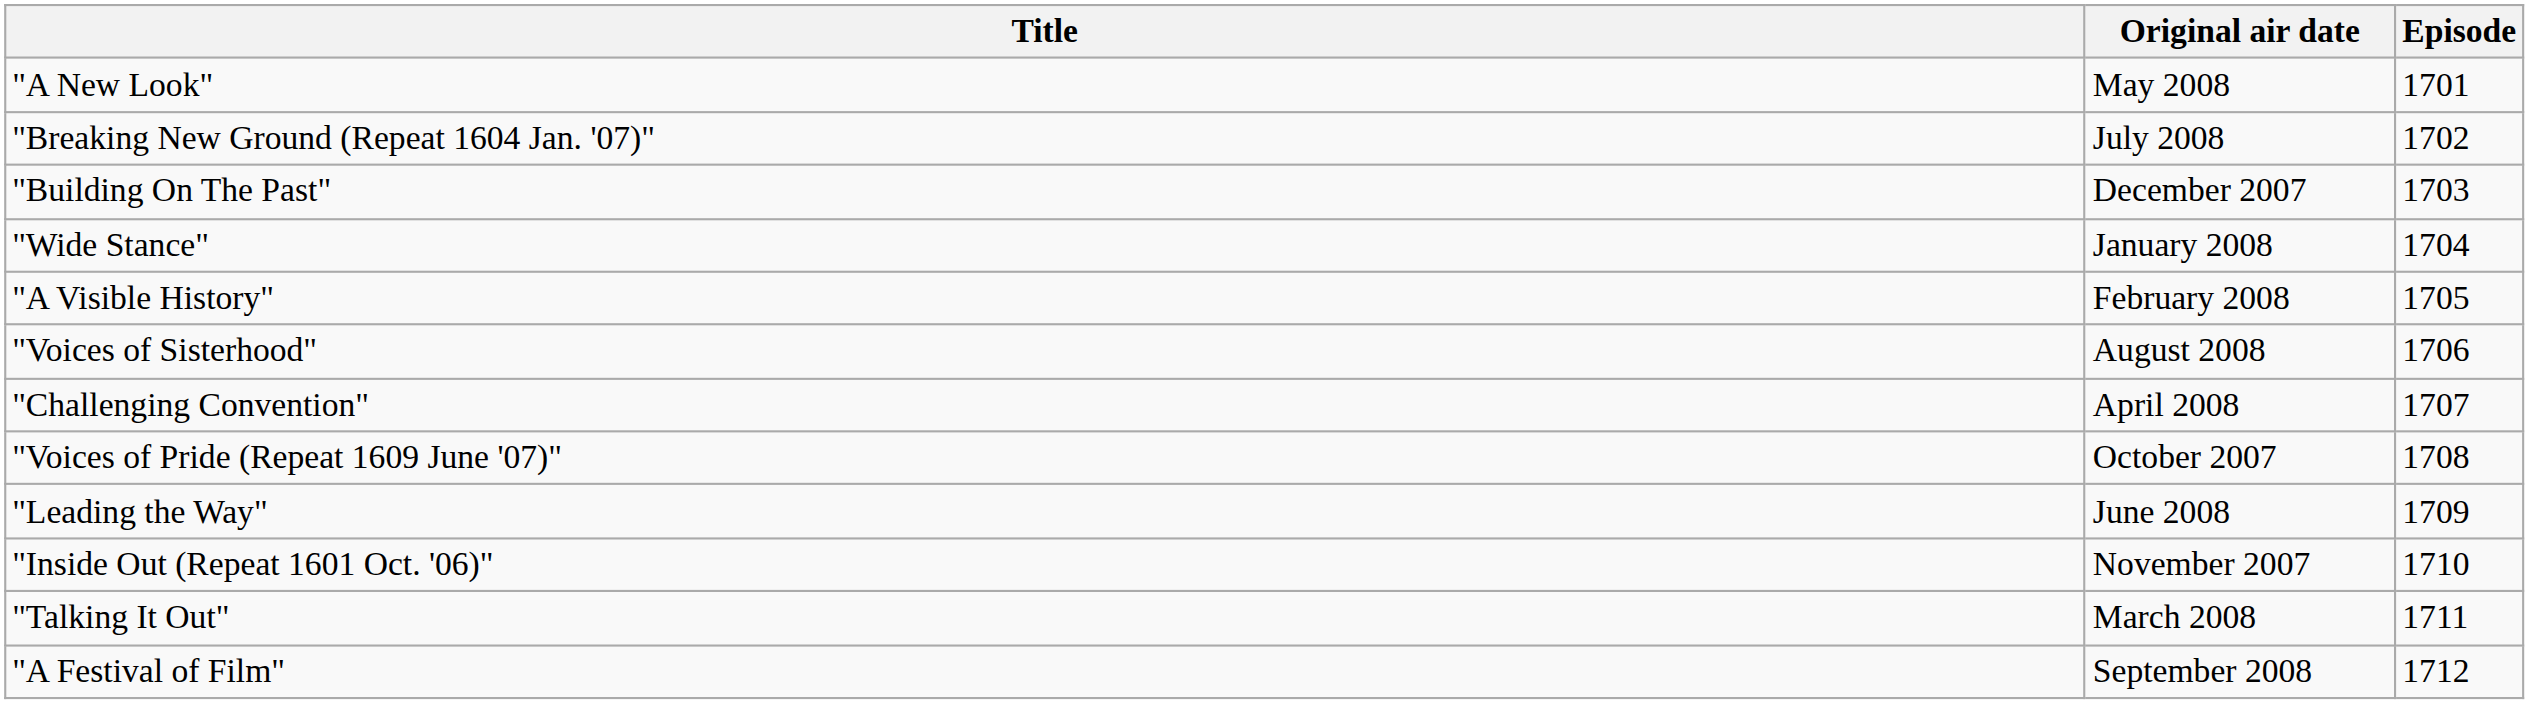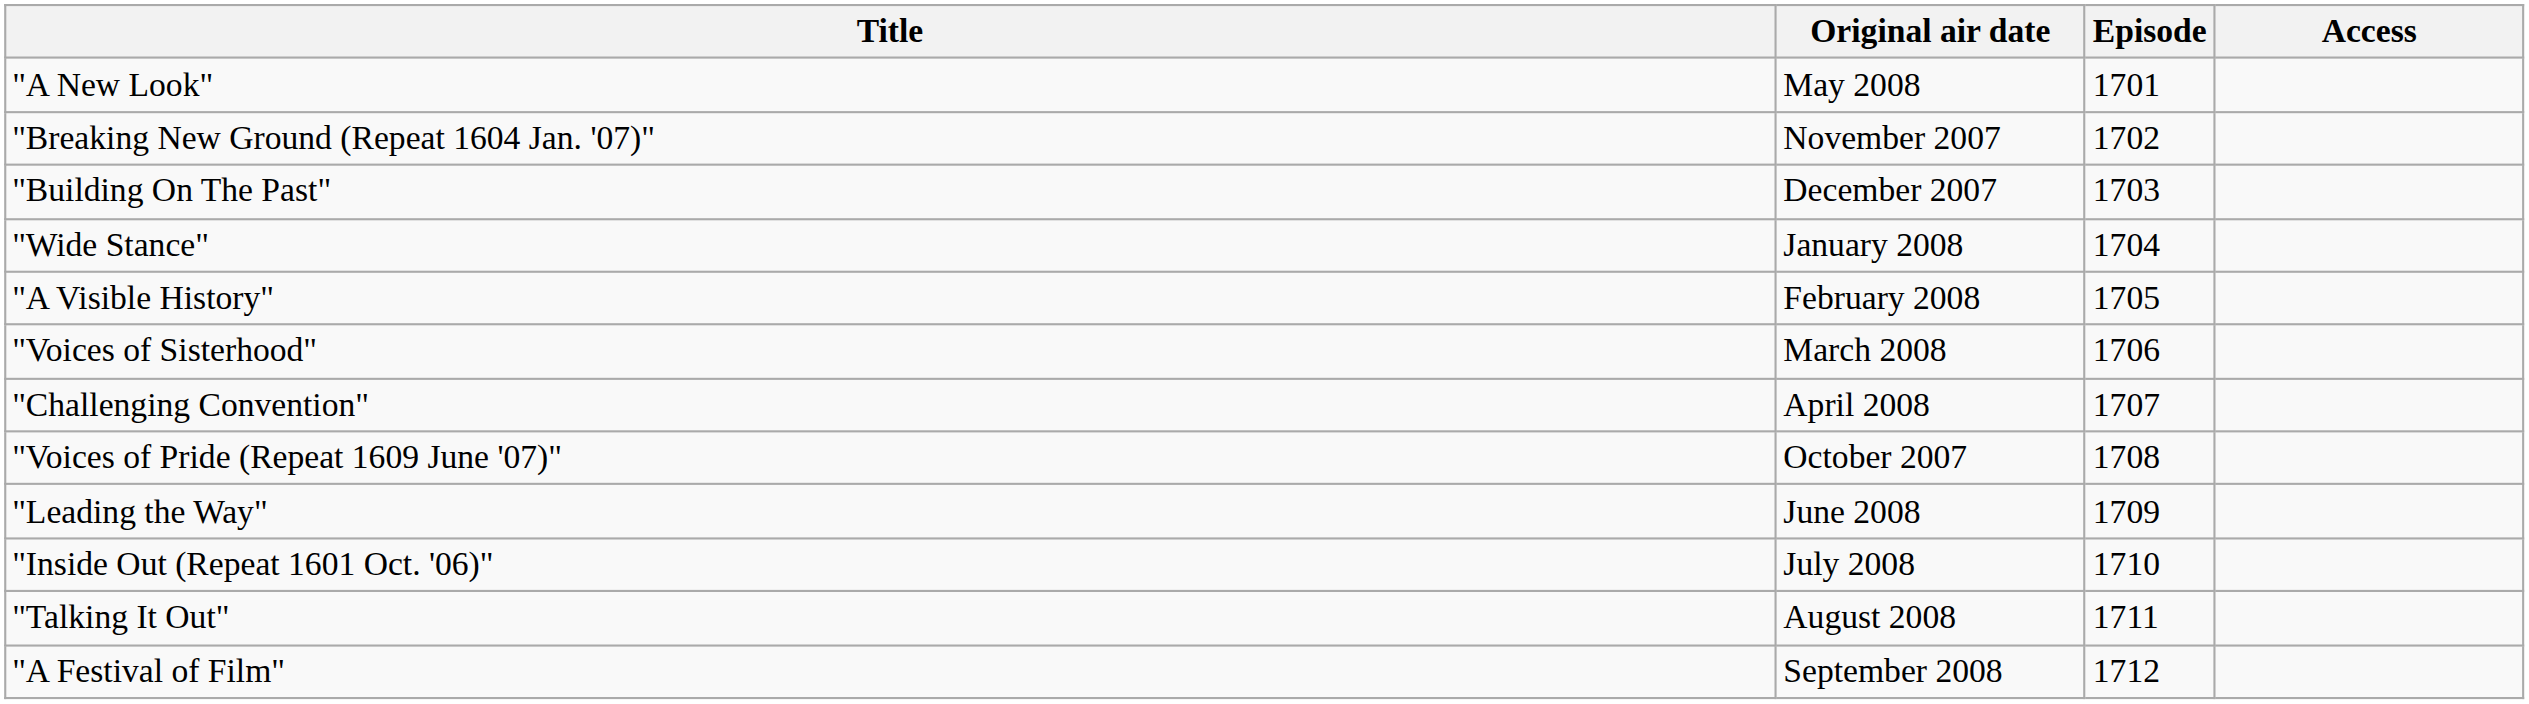+ column: Access
"Breaking New Ground (Repeat 1604 Jan. '07)" | Original air date: July 2008 -> November 2007
"Voices of Sisterhood" | Original air date: August 2008 -> March 2008
"Inside Out (Repeat 1601 Oct. '06)" | Original air date: November 2007 -> July 2008
"Talking It Out" | Original air date: March 2008 -> August 2008
